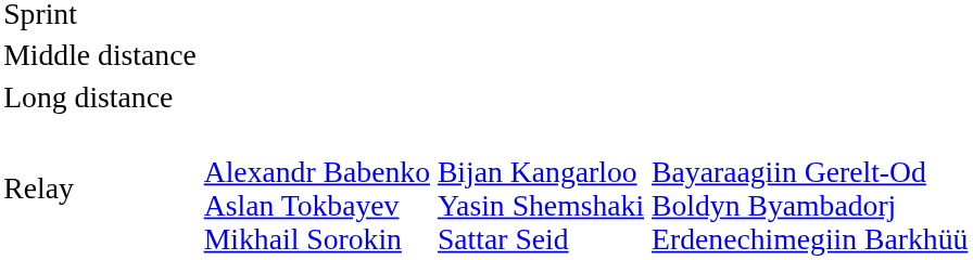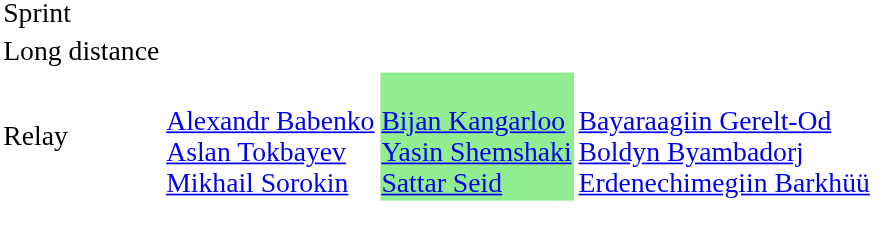- row: Middle distance
Relay | column 3: no background -> lightgreen background
